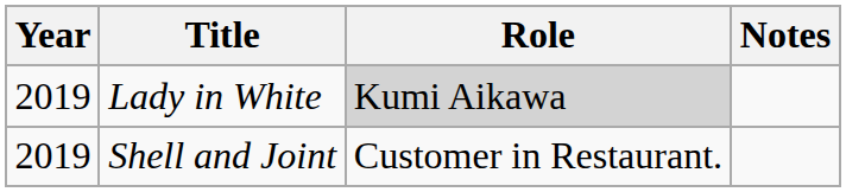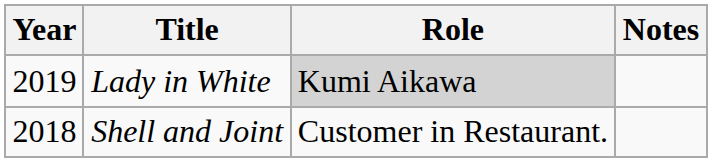Shell and Joint | Year: 2019 -> 2018
